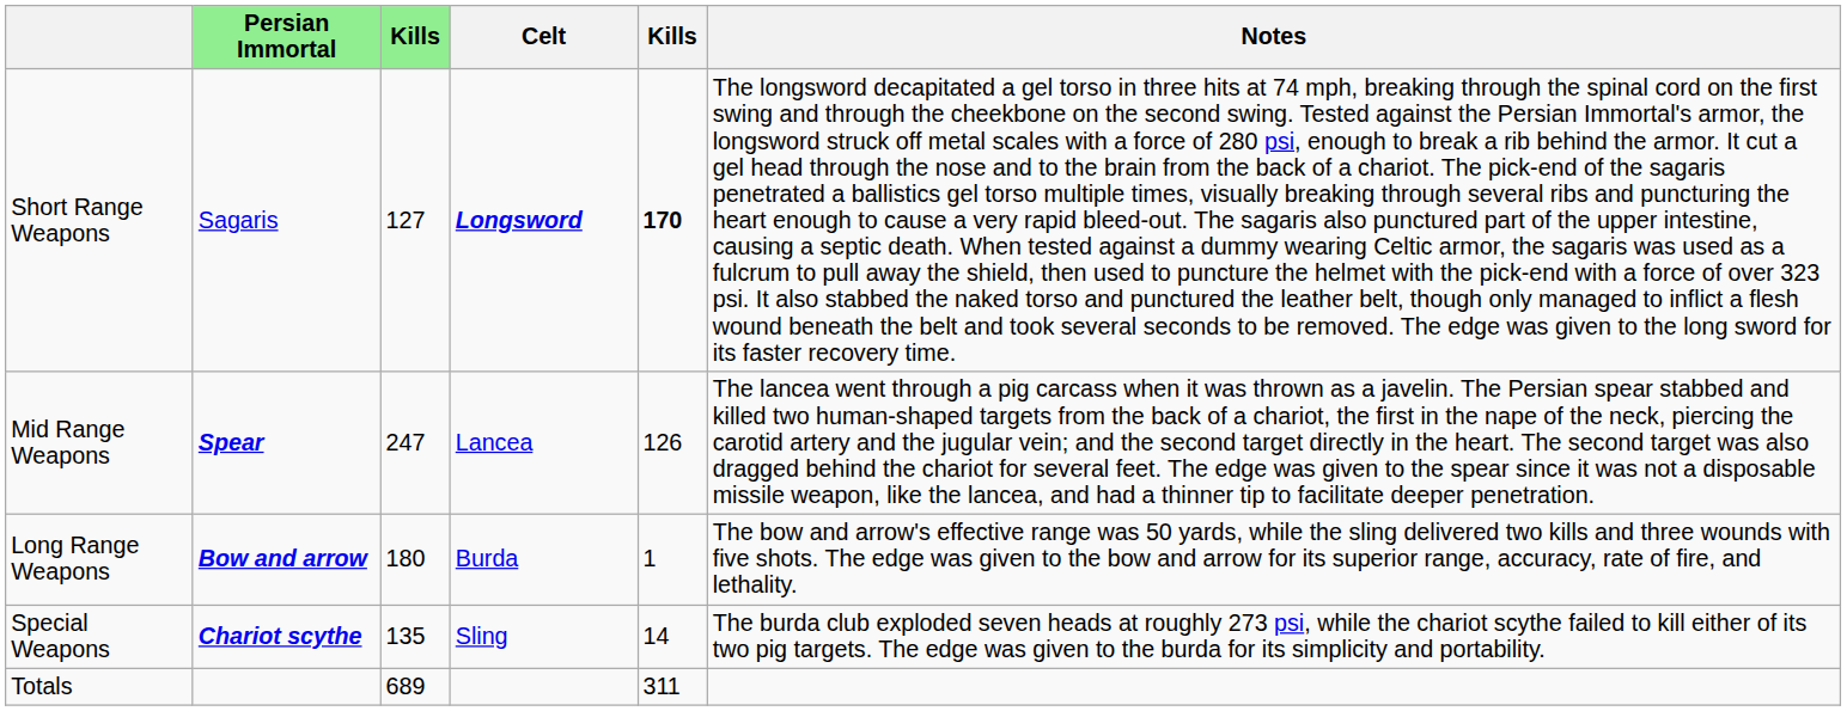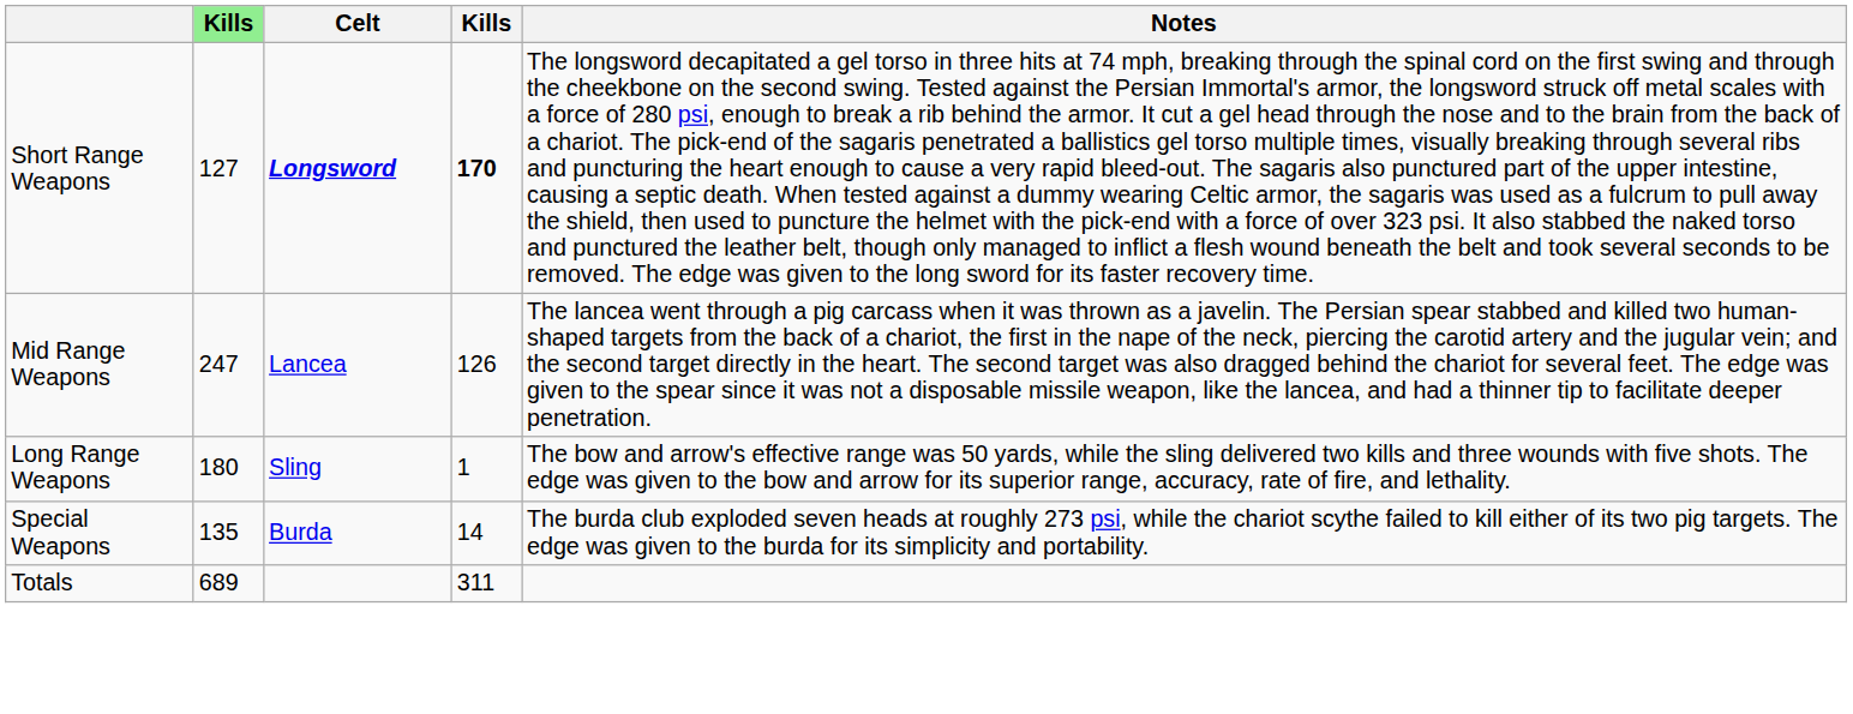- column: Persian Immortal | Sagaris | Spear | Bow and arrow | Chariot scythe
Long Range Weapons | Celt: Burda -> Sling
Special Weapons | Celt: Sling -> Burda
